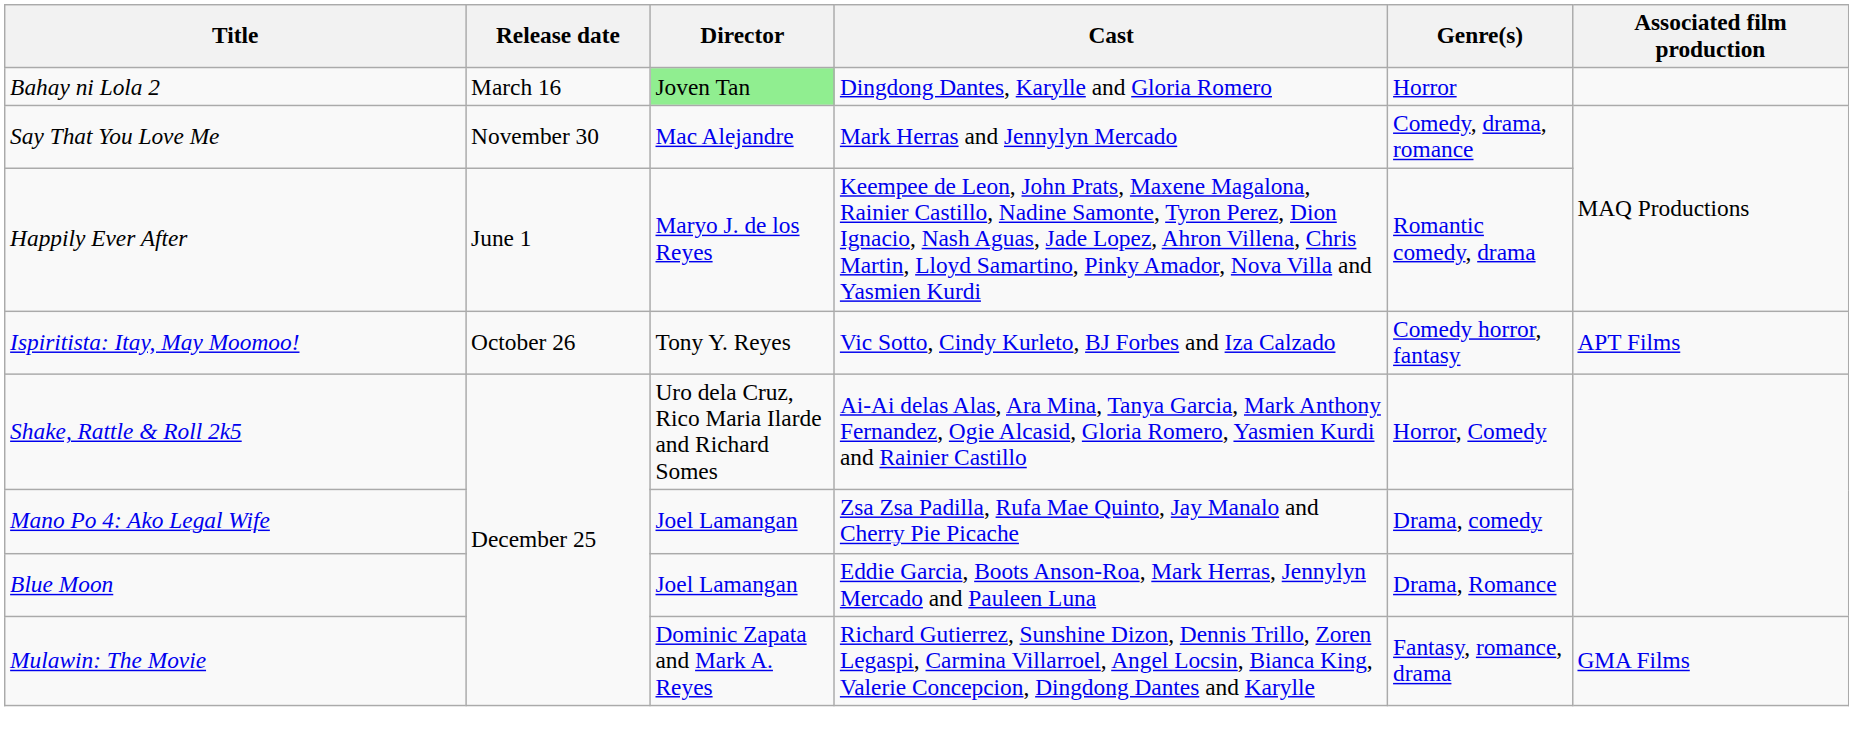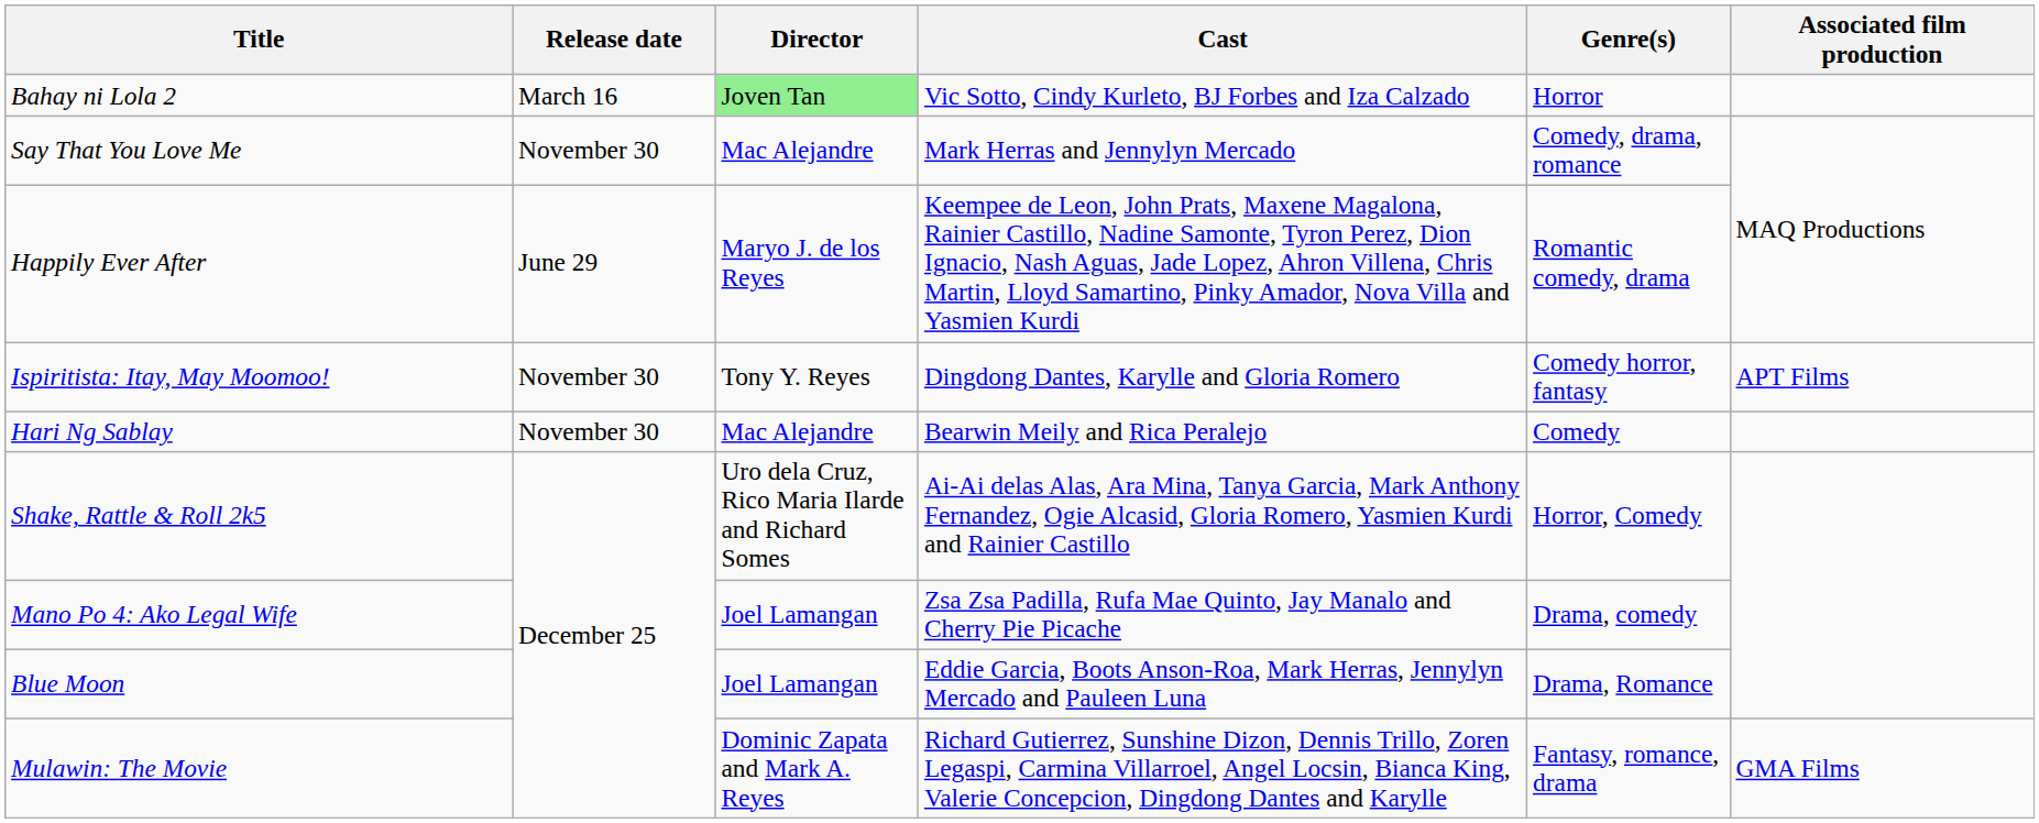Bahay ni Lola 2 | Cast: Dingdong Dantes, Karylle and Gloria Romero -> Vic Sotto, Cindy Kurleto, BJ Forbes and Iza Calzado
Happily Ever After | Release date: June 1 -> June 29
Ispiritista: Itay, May Moomoo! | Release date: October 26 -> November 30
Ispiritista: Itay, May Moomoo! | Cast: Vic Sotto, Cindy Kurleto, BJ Forbes and Iza Calzado -> Dingdong Dantes, Karylle and Gloria Romero
+ row: Hari Ng Sablay | November 30 | Mac Alejandre | Bearwin Meily and Rica Peralejo | Comedy
